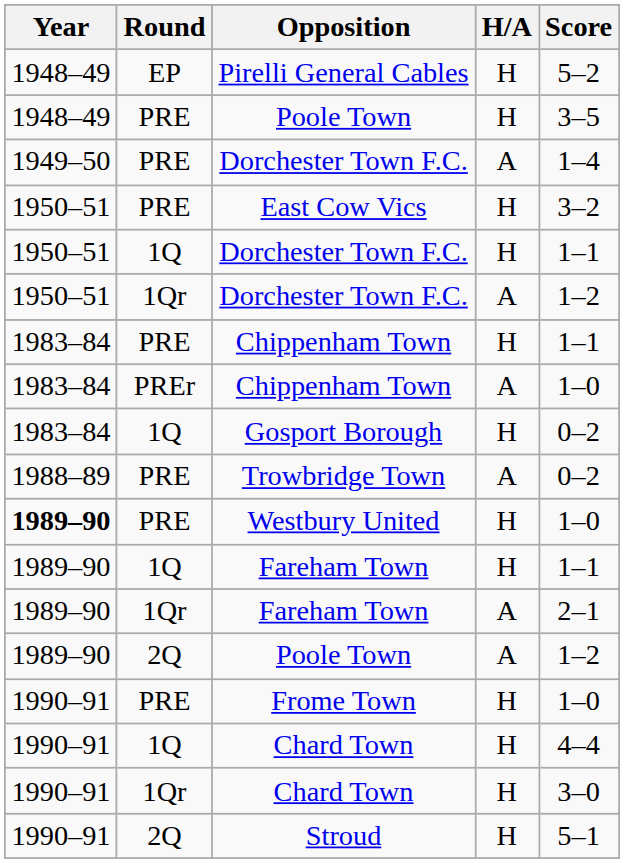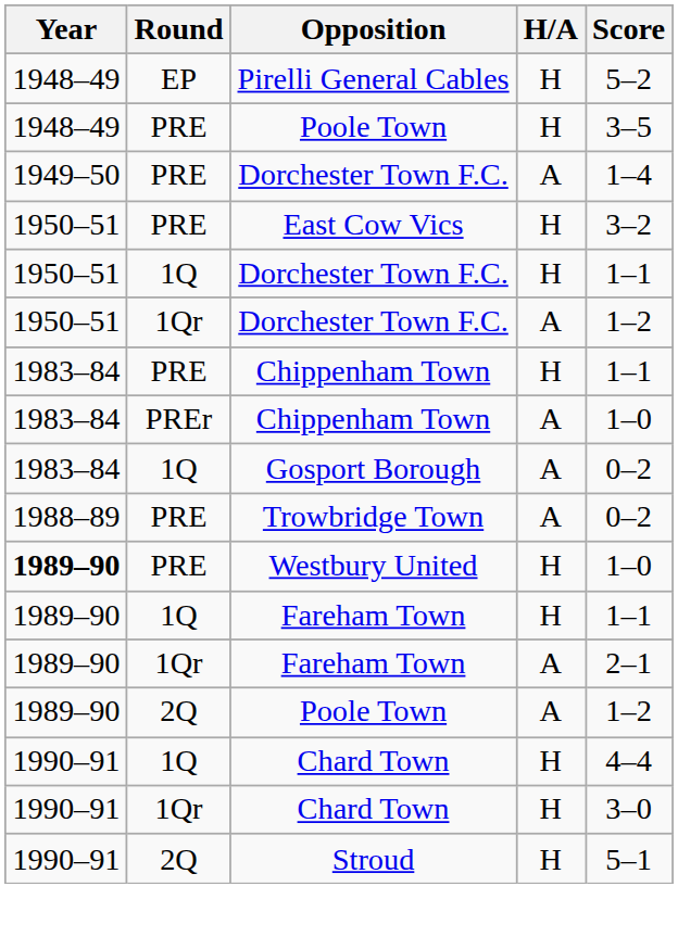Gosport Borough | H/A: H -> A
- row: 1990–91 | PRE | Frome Town | H | 1–0
